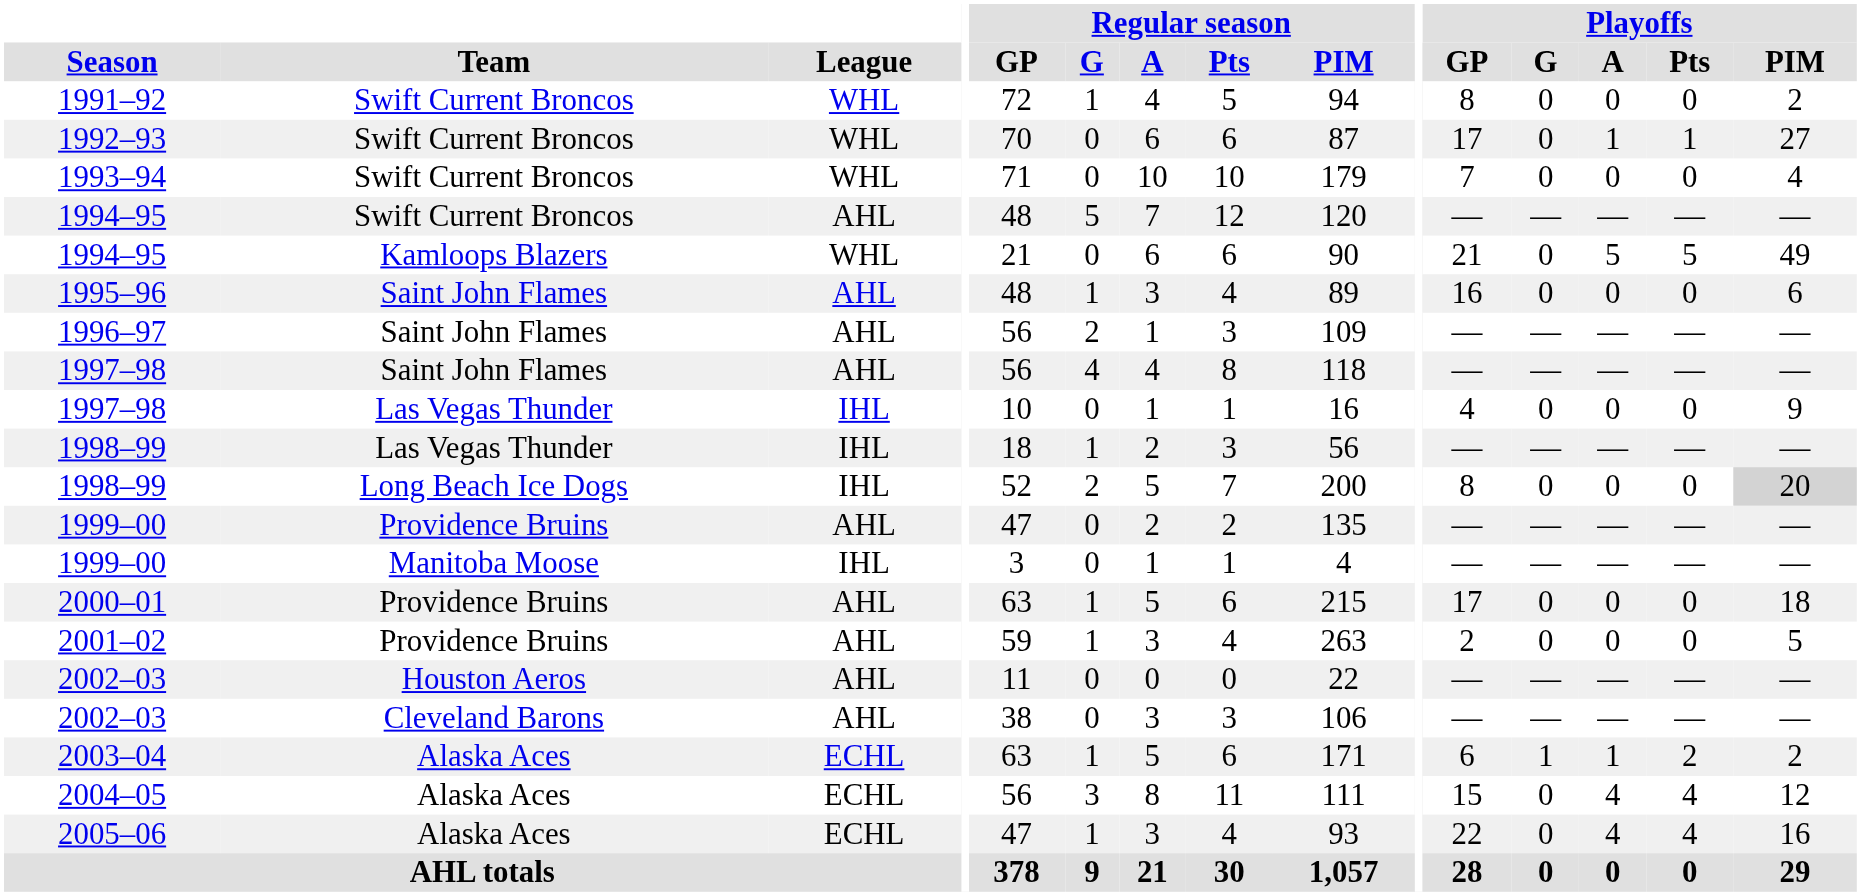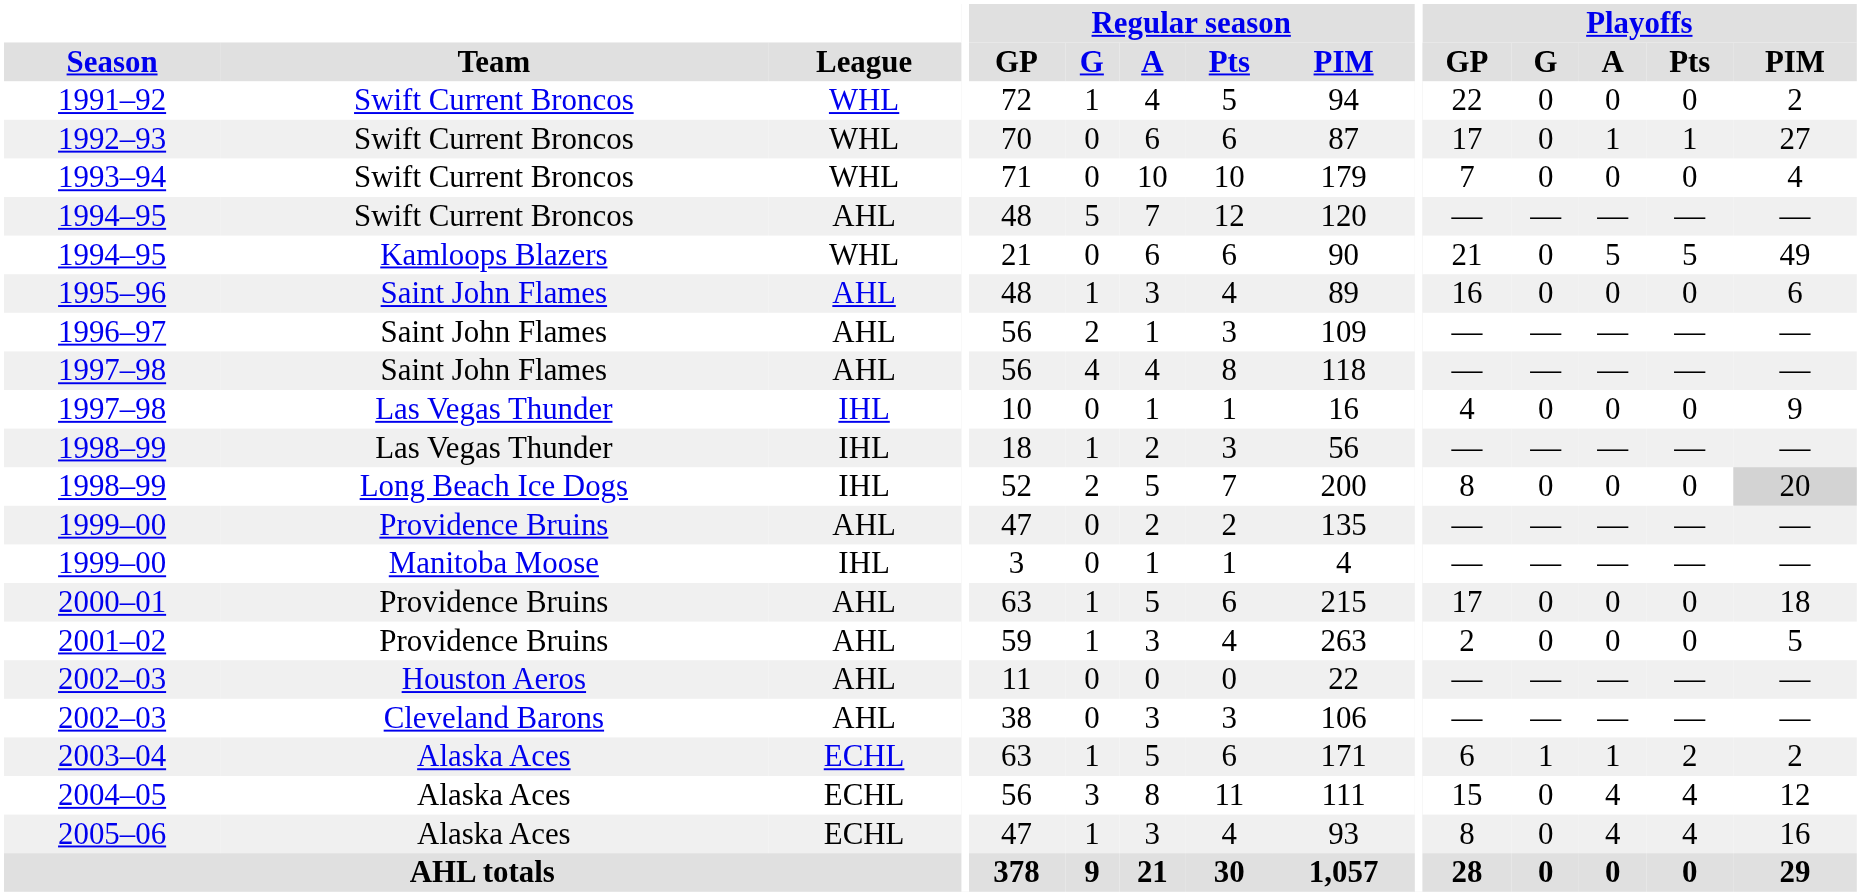1991–92 | Playoffs / GP: 8 -> 22
2005–06 | Playoffs / GP: 22 -> 8
